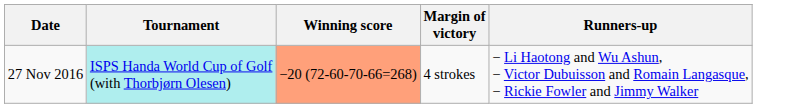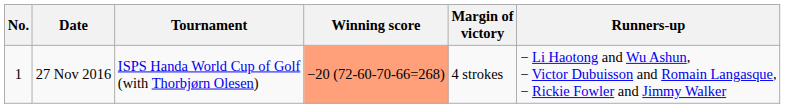+ column: No. | 1
27 Nov 2016 | Tournament: paleturquoise background -> no background
